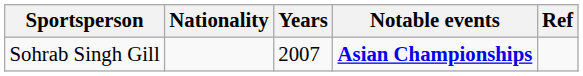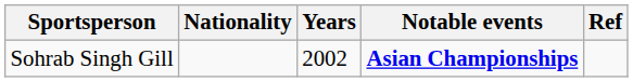Sohrab Singh Gill | Years: 2007 -> 2002
